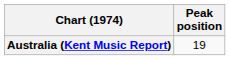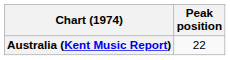Australia (Kent Music Report) | Peak position: 19 -> 22
